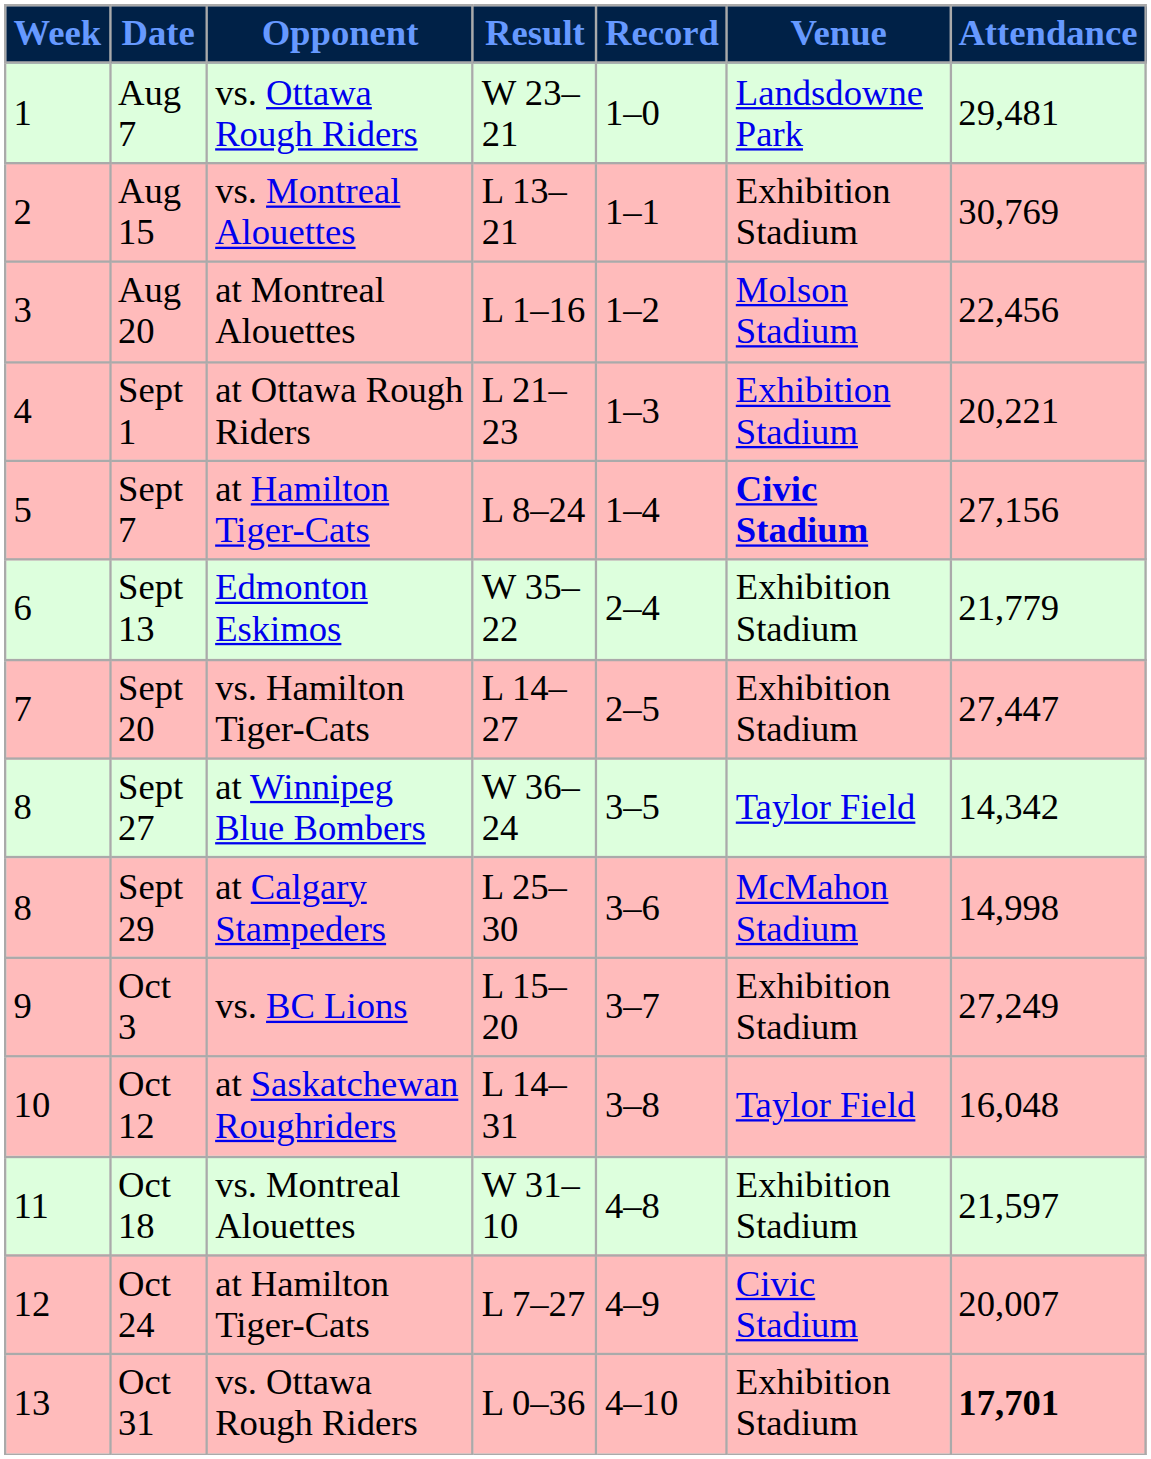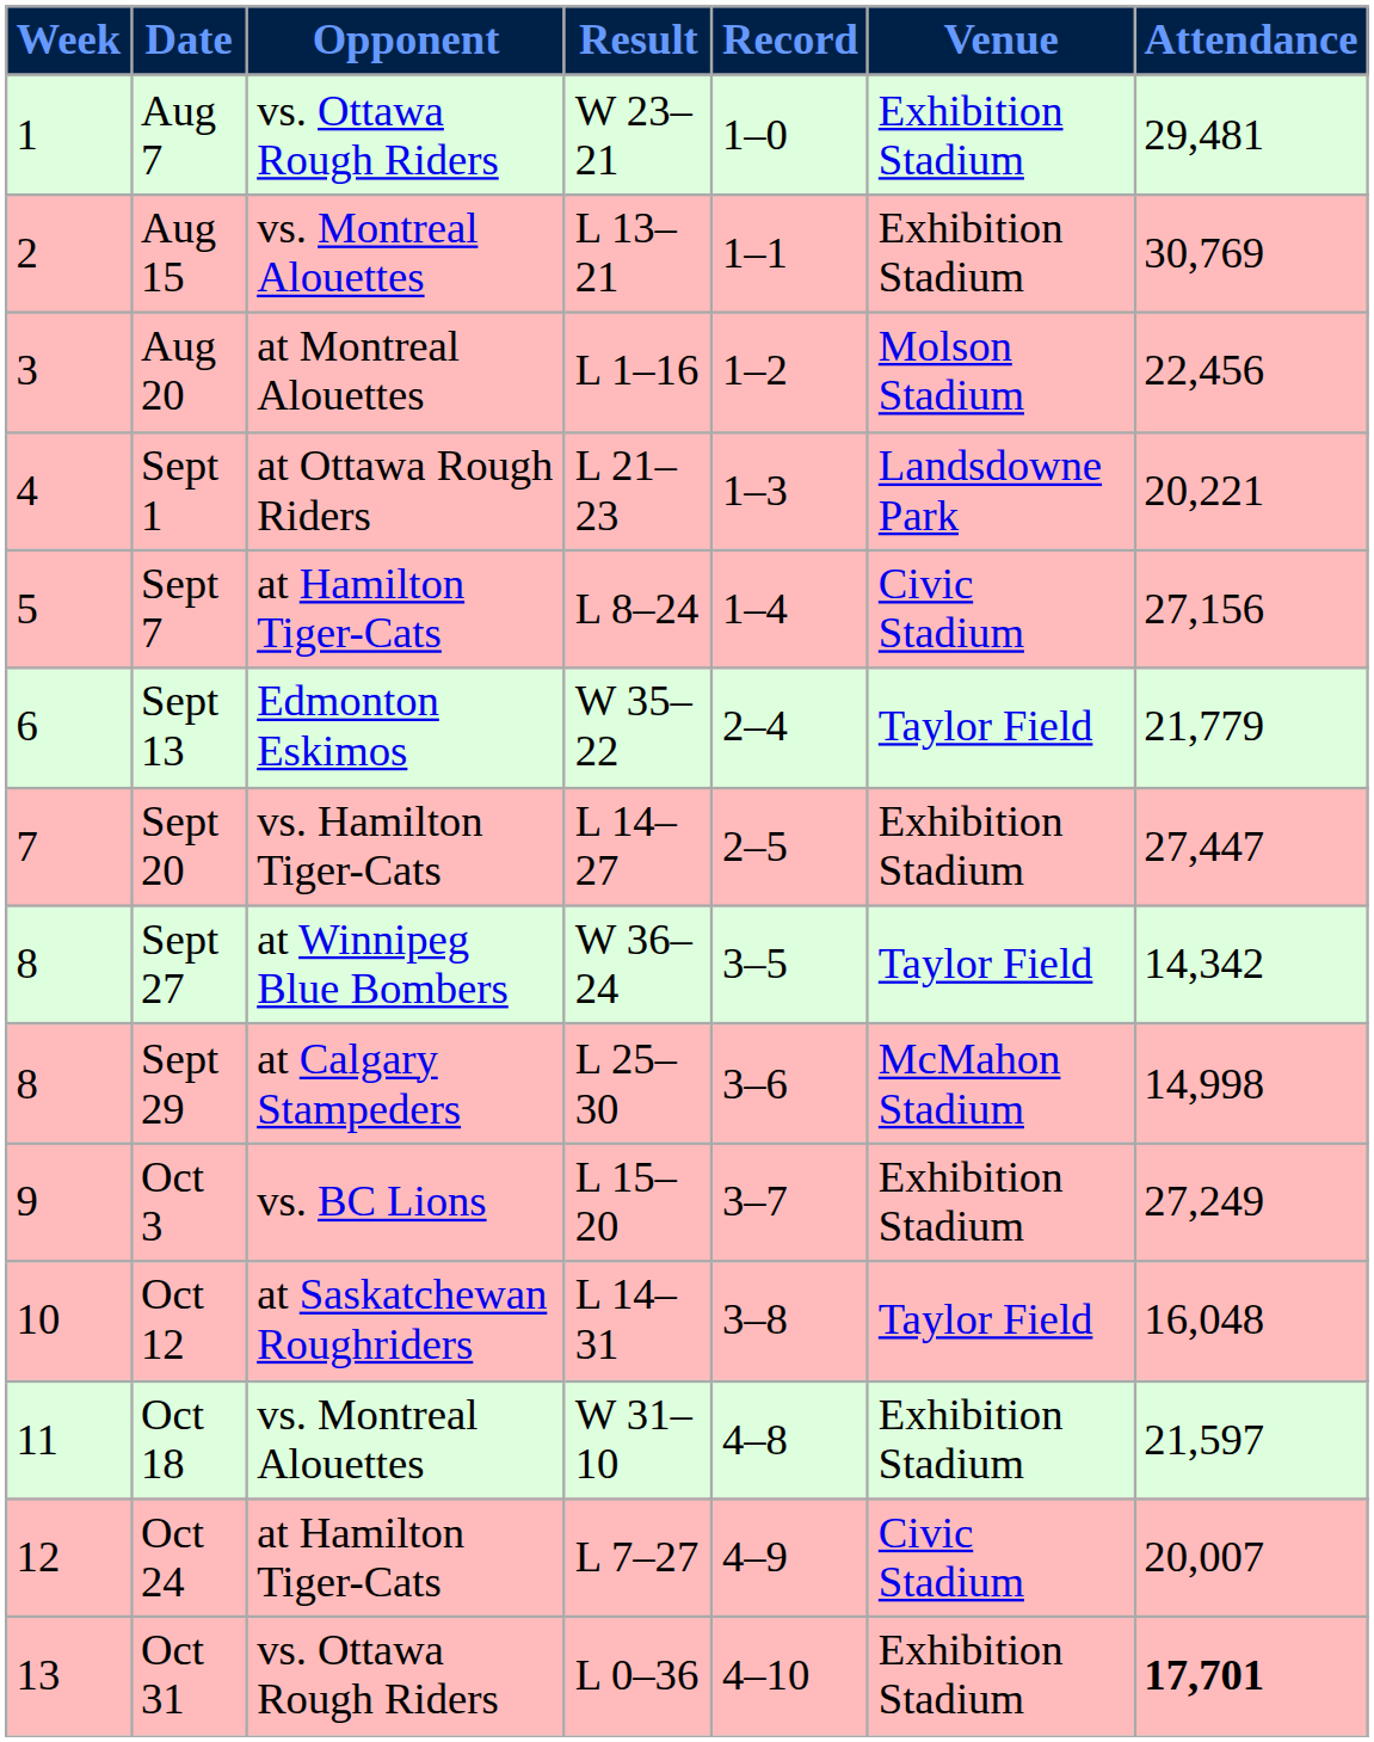Aug 7 | Venue: Landsdowne Park -> Exhibition Stadium
Sept 1 | Venue: Exhibition Stadium -> Landsdowne Park
Sept 7 | Venue: bold -> normal
Sept 13 | Venue: Exhibition Stadium -> Taylor Field
